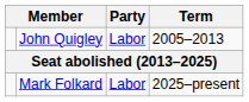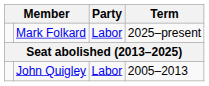rows swapped: John Quigley <-> Mark Folkard
